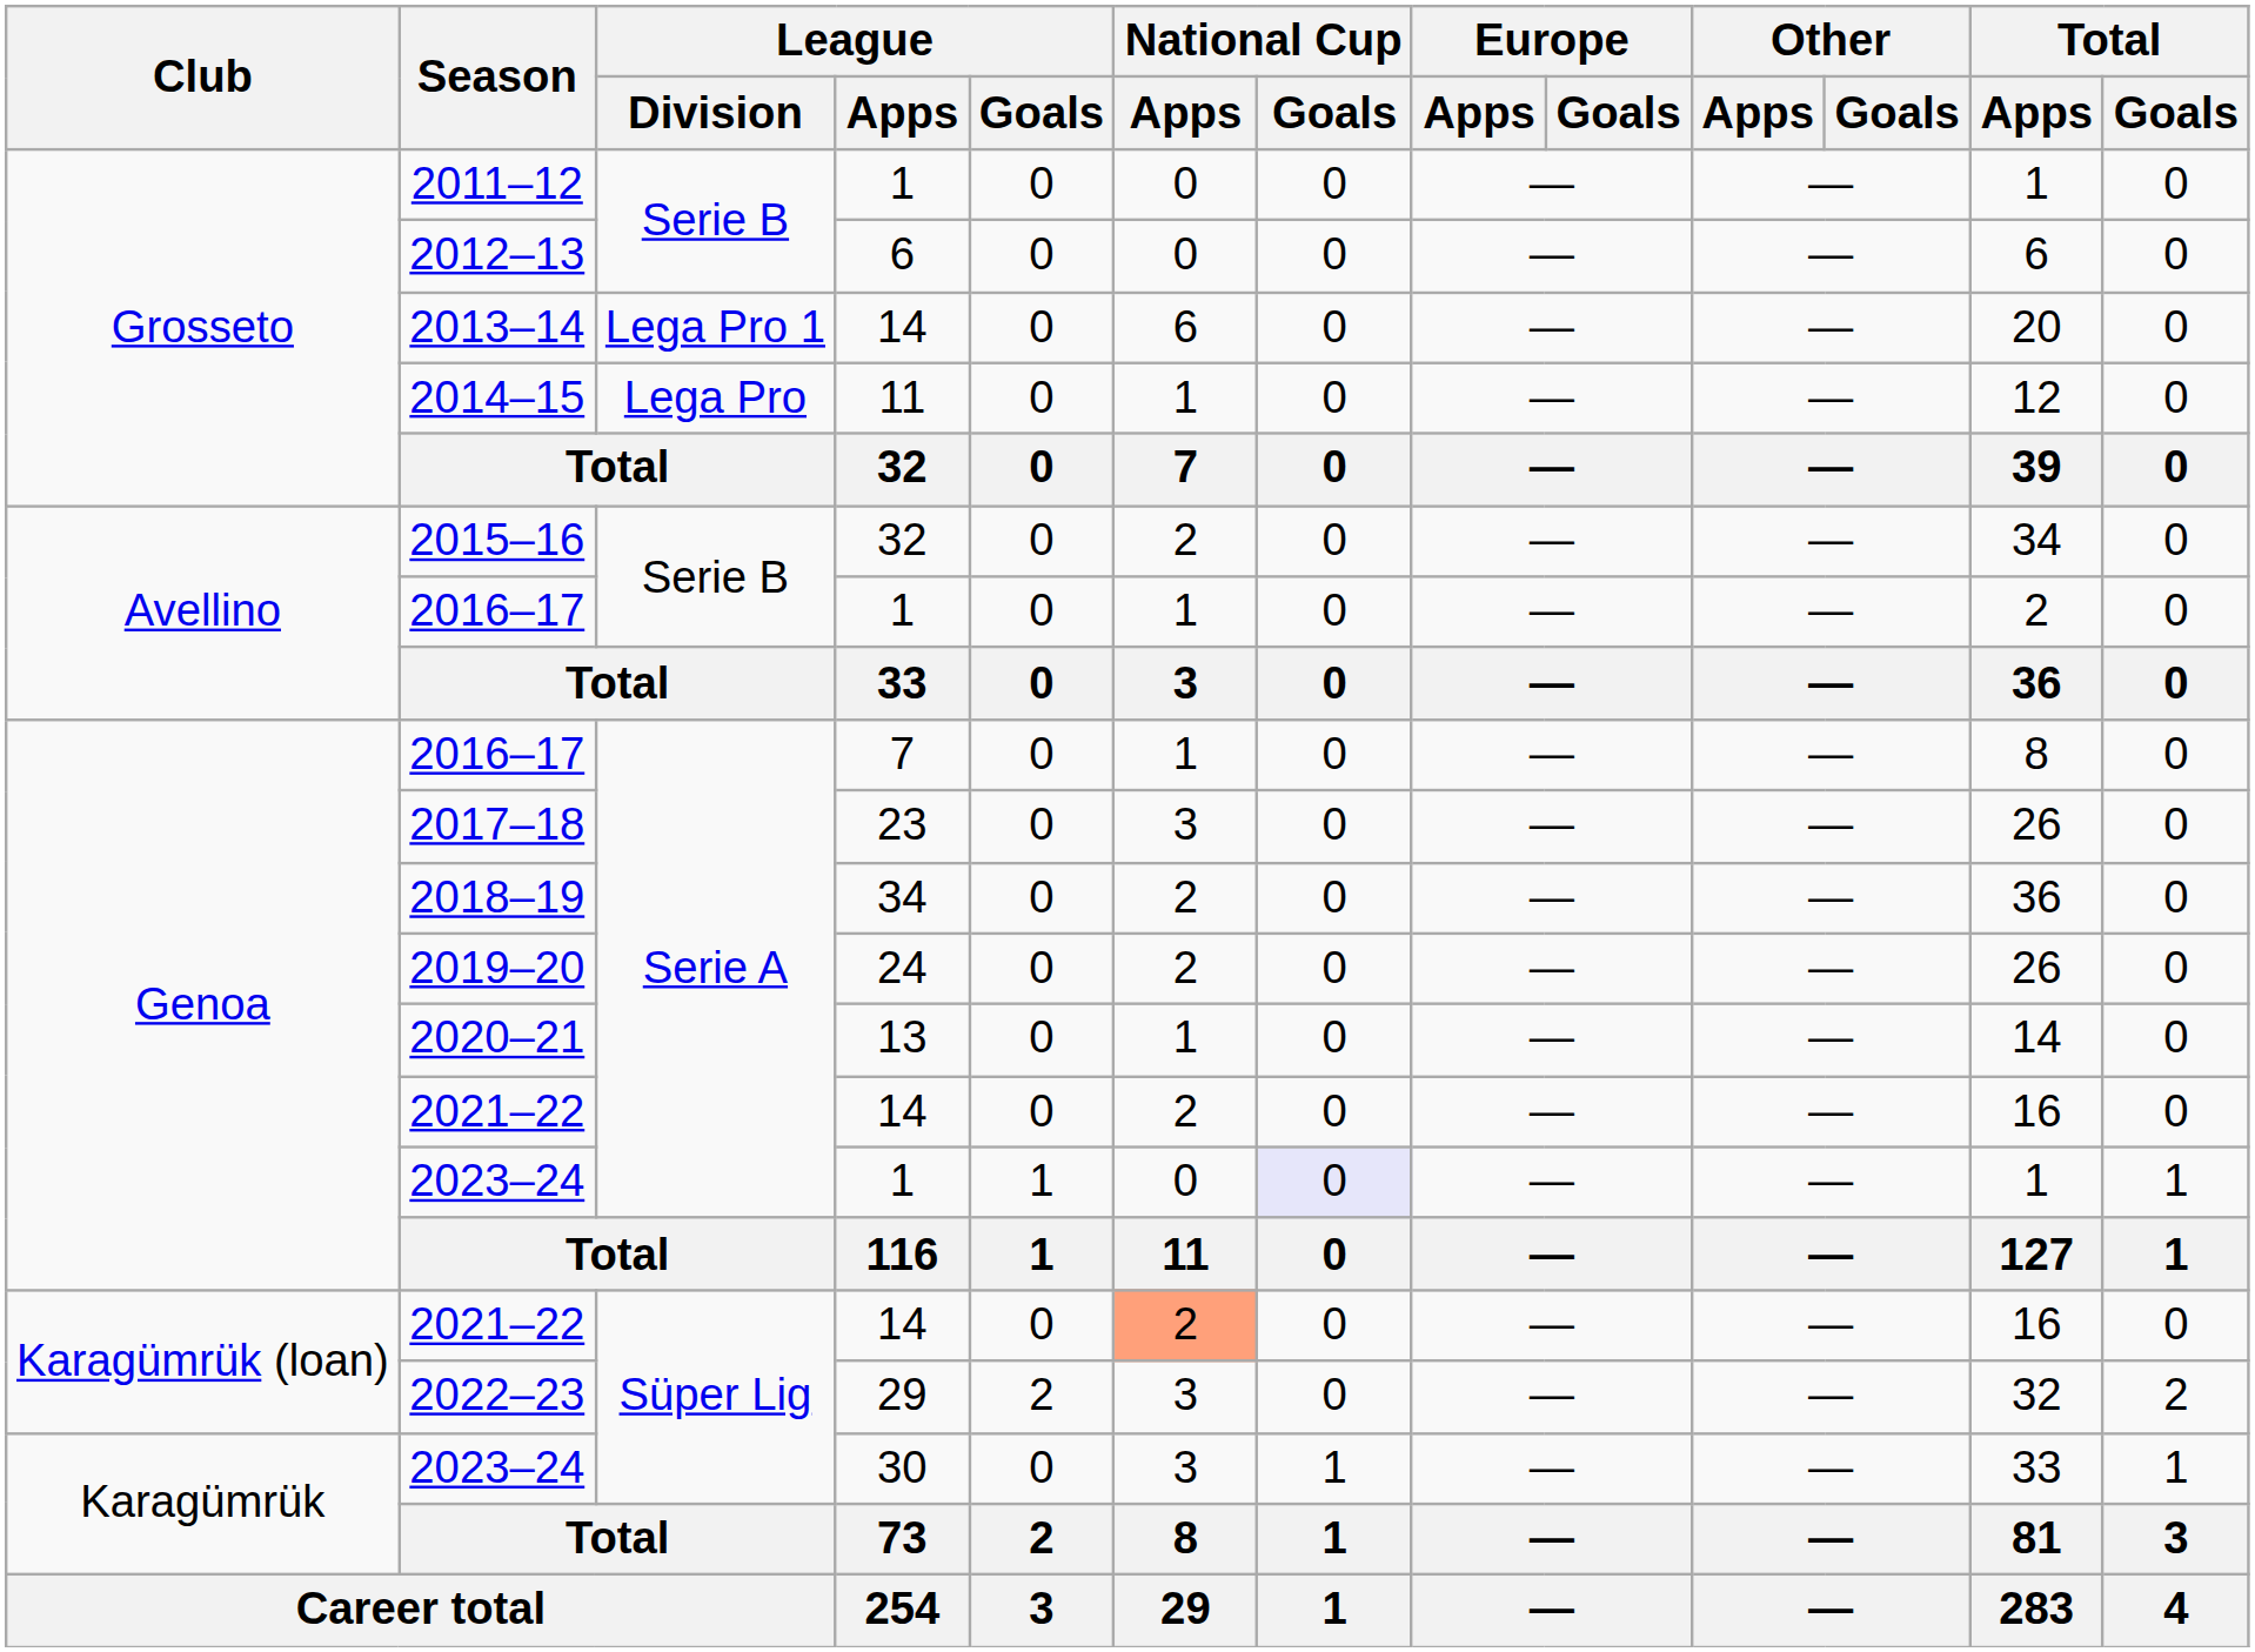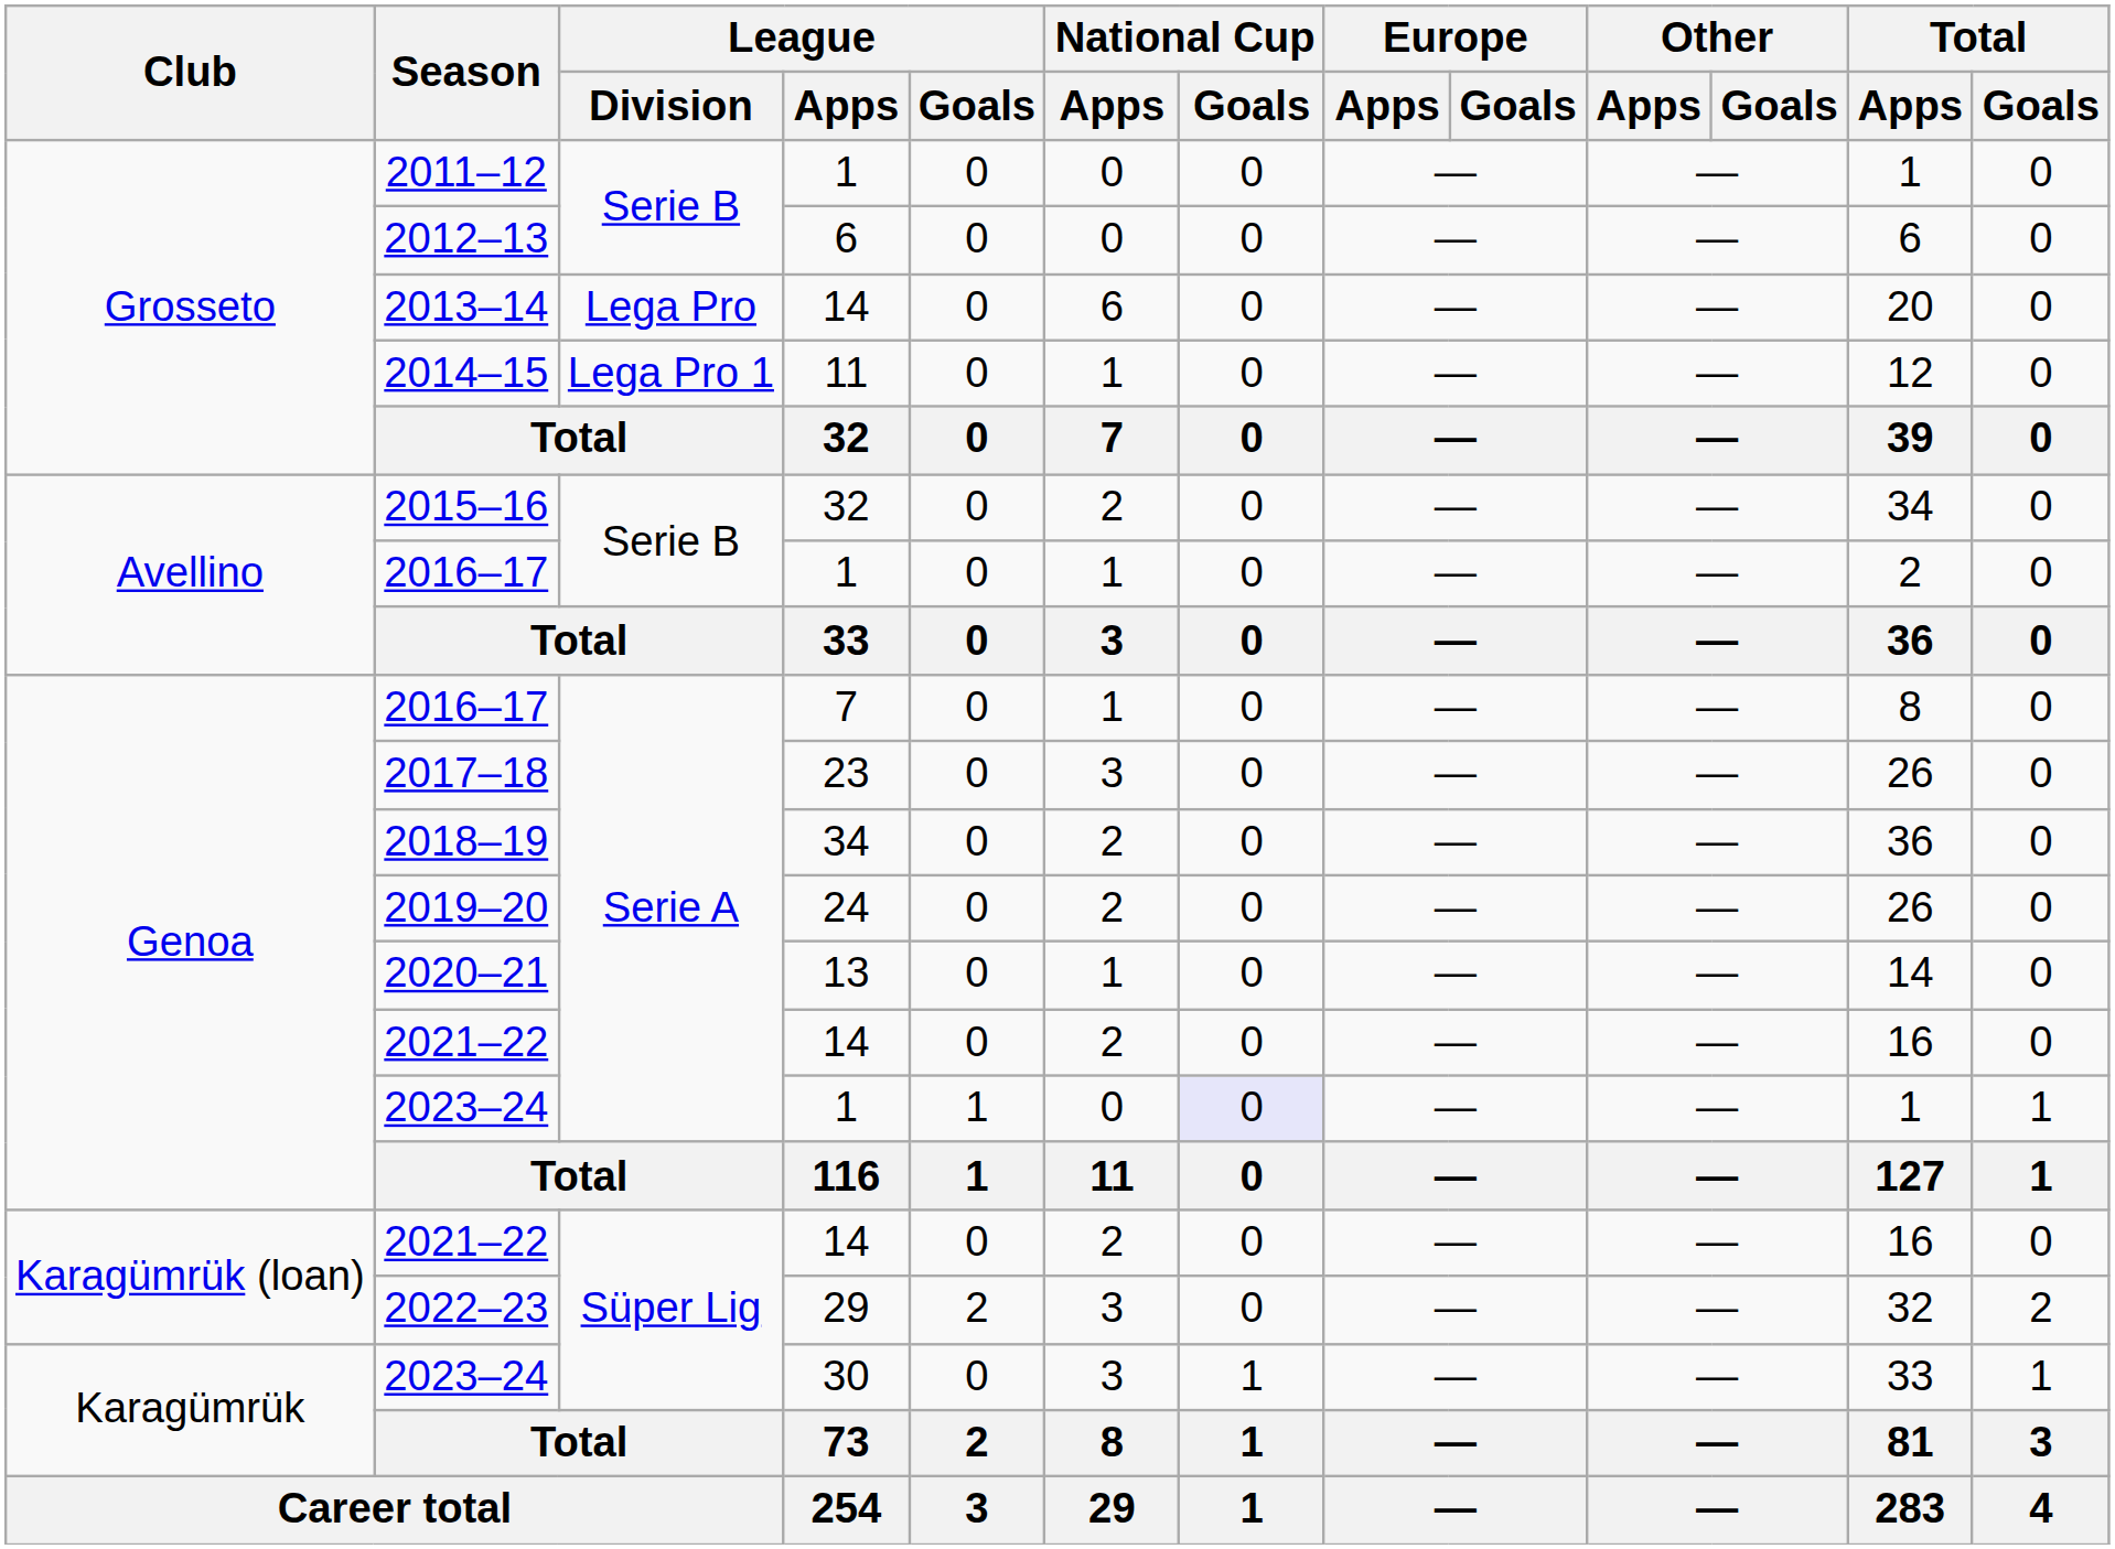2013–14 | League / Division: Lega Pro 1 -> Lega Pro
2014–15 | League / Division: Lega Pro -> Lega Pro 1
Karagümrük (loan) / 2021–22 | National Cup / Apps: lightsalmon background -> no background
